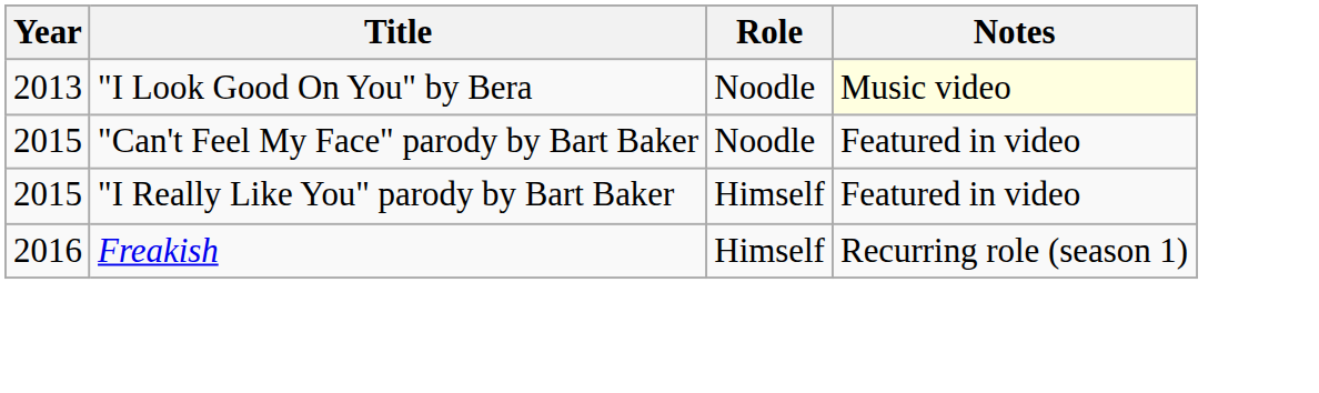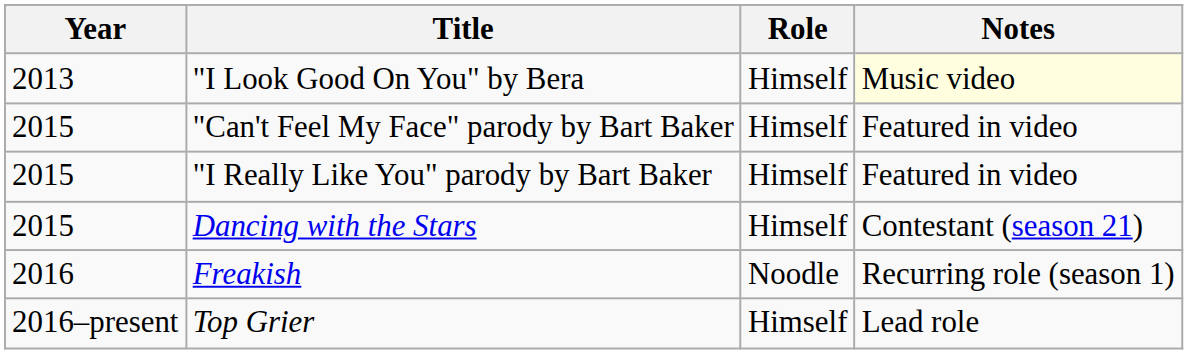"I Look Good On You" by Bera | Role: Noodle -> Himself
"Can't Feel My Face" parody by Bart Baker | Role: Noodle -> Himself
+ row: 2015 | Dancing with the Stars | Himself | Contestant (season 21)
Freakish | Role: Himself -> Noodle
+ row: 2016–present | Top Grier | Himself | Lead role
